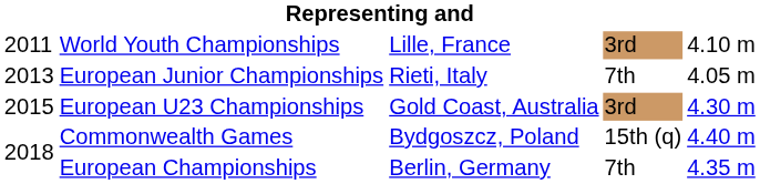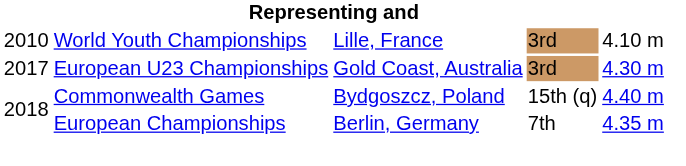World Youth Championships | column 1: 2011 -> 2010
- row: 2013 | European Junior Championships | Rieti, Italy | 7th | 4.05 m
European U23 Championships | column 1: 2015 -> 2017
